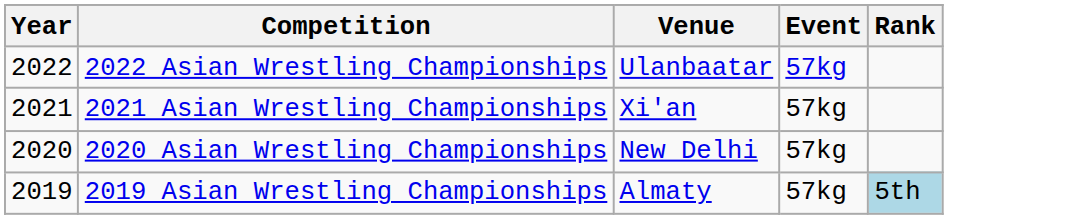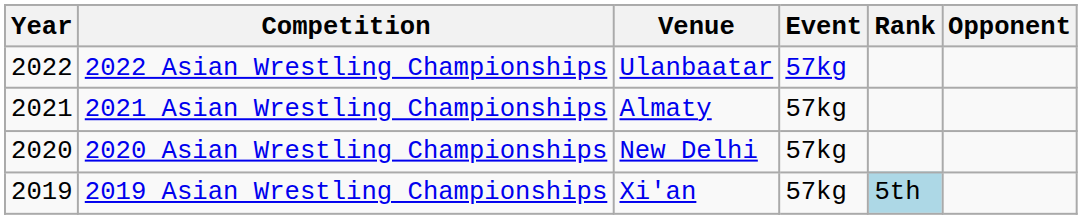+ column: Opponent
2021 Asian Wrestling Championships | Venue: Xi'an -> Almaty
2019 Asian Wrestling Championships | Venue: Almaty -> Xi'an
